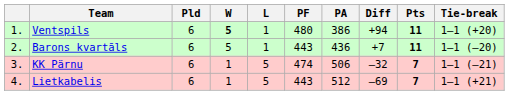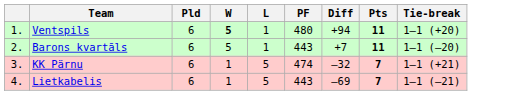- column: PA | 386 | 436 | 506 | 512
KK Pärnu | Tie-break: 1–1 (–21) -> 1–1 (+21)
Lietkabelis | Tie-break: 1–1 (+21) -> 1–1 (–21)
